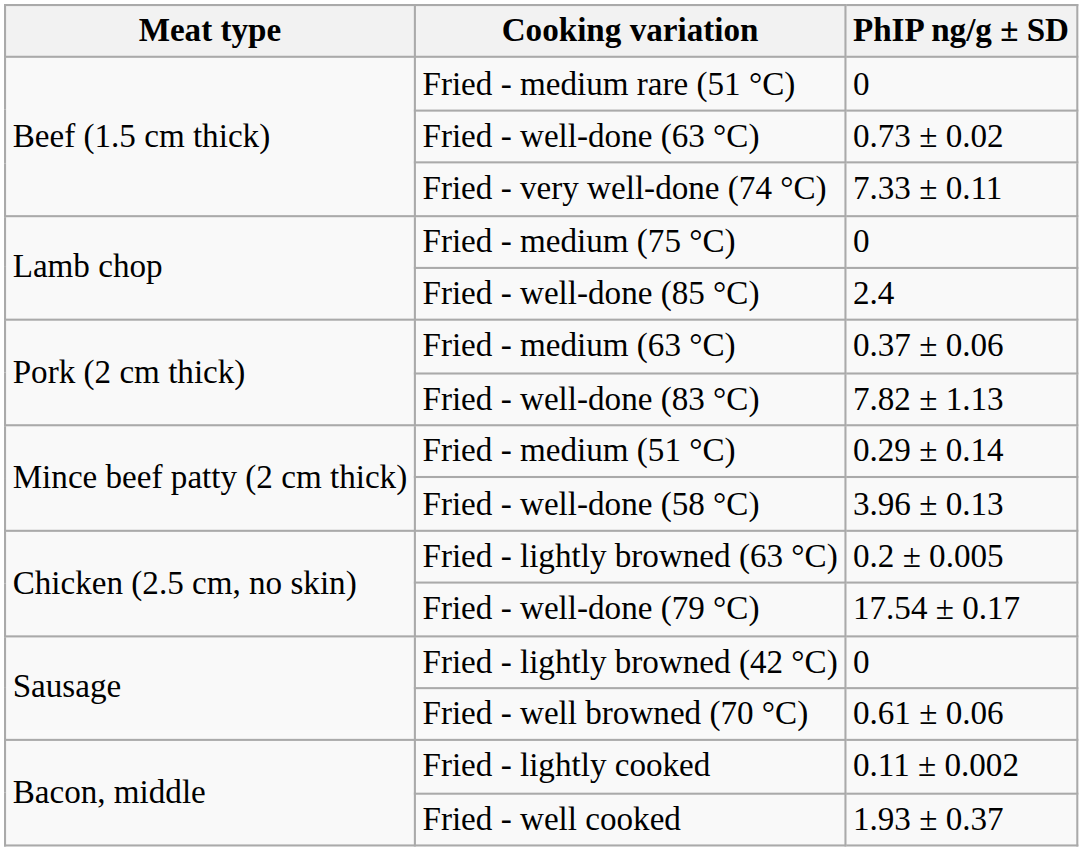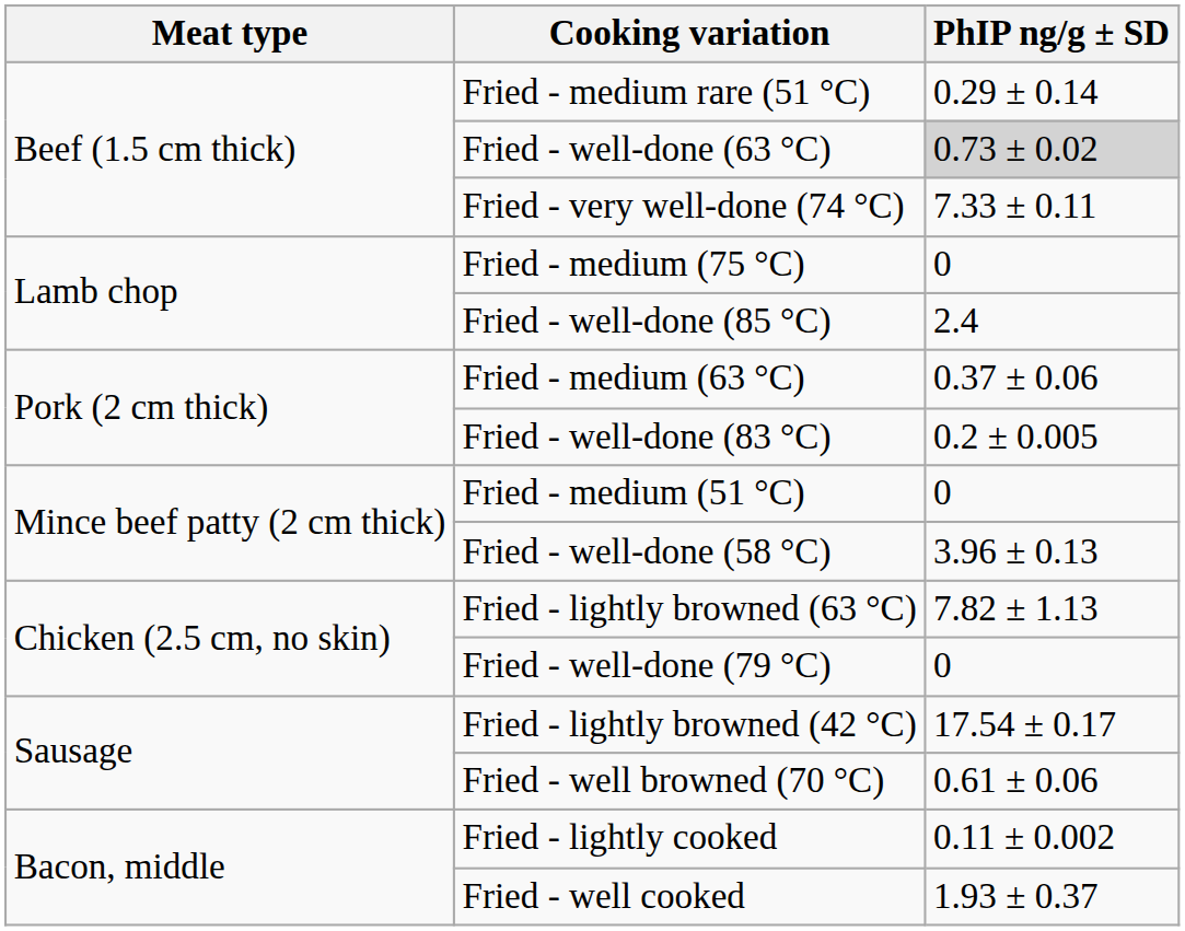Fried - medium rare (51 °C) | PhIP ng/g ± SD: 0 -> 0.29 ± 0.14
Fried - well-done (63 °C) | PhIP ng/g ± SD: no background -> lightgrey background
Fried - well-done (83 °C) | PhIP ng/g ± SD: 7.82 ± 1.13 -> 0.2 ± 0.005
Fried - medium (51 °C) | PhIP ng/g ± SD: 0.29 ± 0.14 -> 0
Fried - lightly browned (63 °C) | PhIP ng/g ± SD: 0.2 ± 0.005 -> 7.82 ± 1.13
Fried - well-done (79 °C) | PhIP ng/g ± SD: 17.54 ± 0.17 -> 0
Fried - lightly browned (42 °C) | PhIP ng/g ± SD: 0 -> 17.54 ± 0.17
